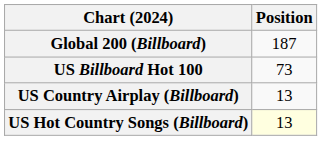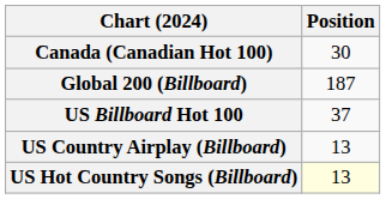+ row: Canada (Canadian Hot 100) | 30
US Billboard Hot 100 | Position: 73 -> 37
